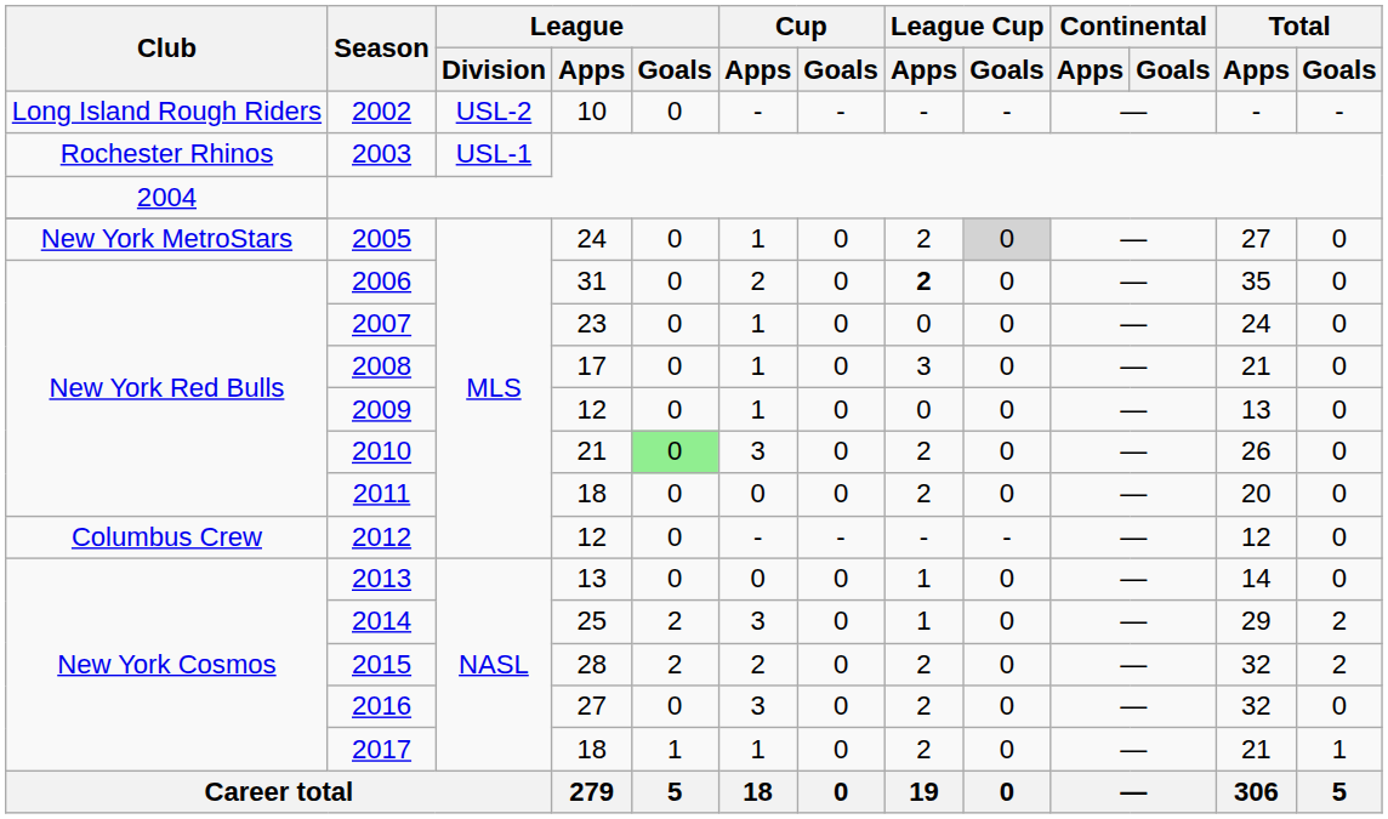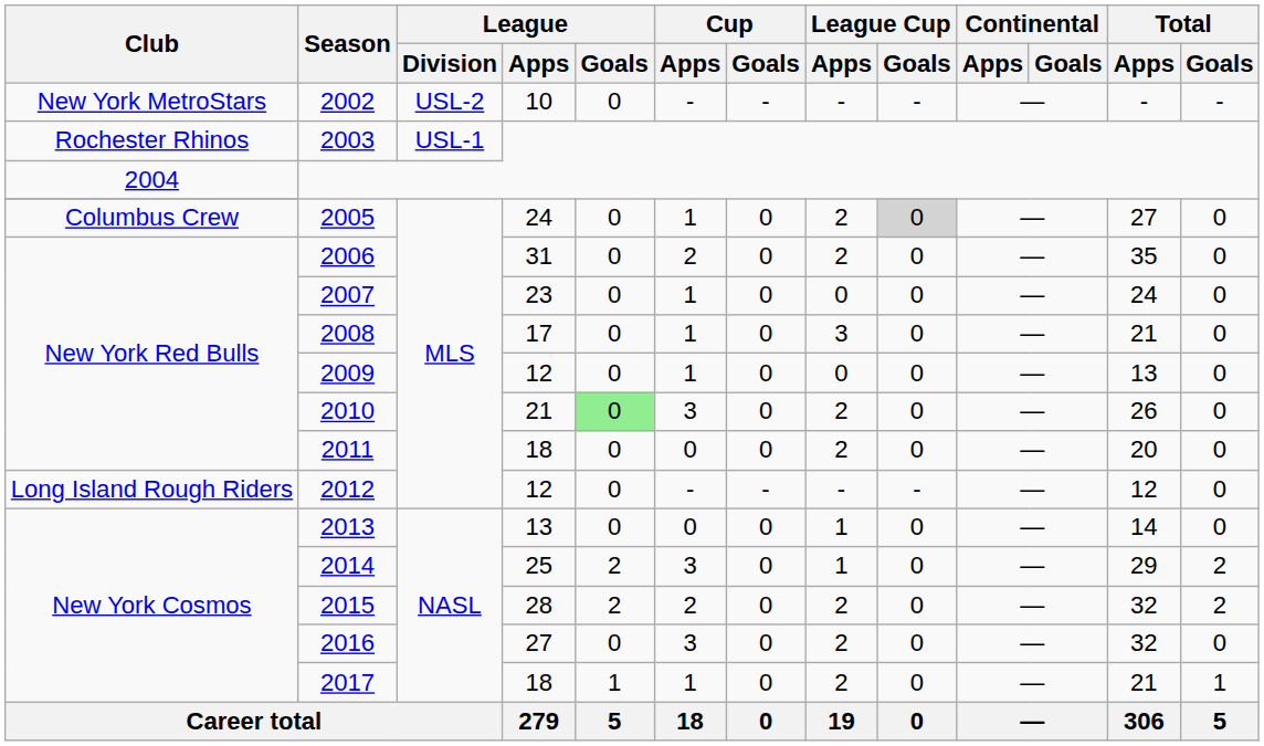2002 | Club: Long Island Rough Riders -> New York MetroStars
2005 | Club: New York MetroStars -> Columbus Crew
2006 | League Cup / Apps: bold -> normal
2012 | Club: Columbus Crew -> Long Island Rough Riders
